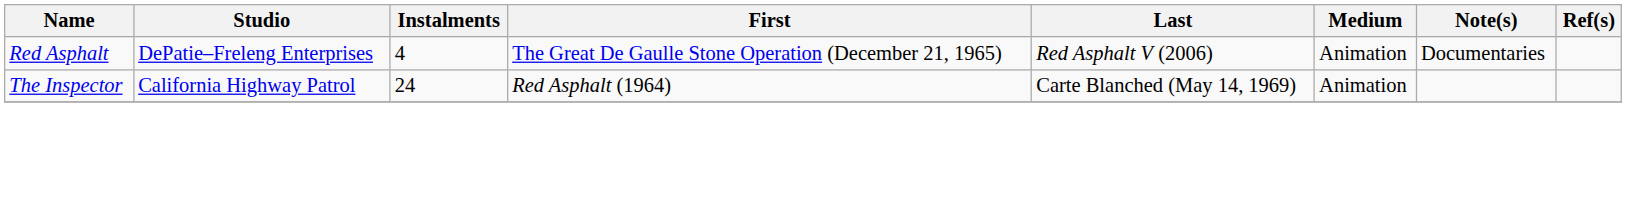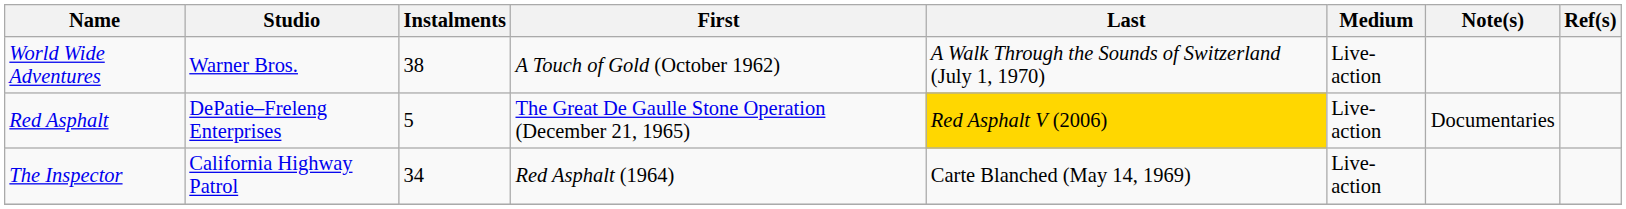+ row: World Wide Adventures | Warner Bros. | 38 | A Touch of Gold (October 1962) | A Walk Through the Sounds of Switzerland (July 1, 1970) | Live-action
Red Asphalt | Instalments: 4 -> 5
Red Asphalt | Last: no background -> gold background
Red Asphalt | Medium: Animation -> Live-action
The Inspector | Instalments: 24 -> 34
The Inspector | Medium: Animation -> Live-action
